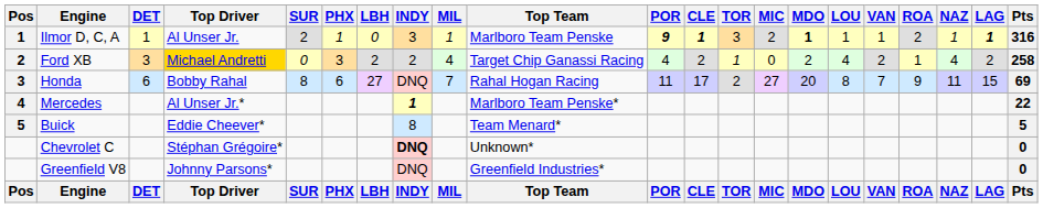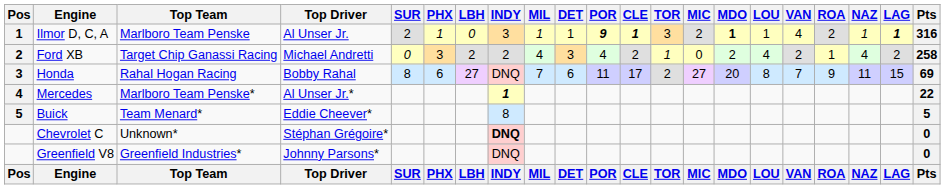columns swapped: Top Team <-> DET
Ilmor D, C, A | VAN: 1 -> 4
Ford XB | Top Driver: gold background -> no background
